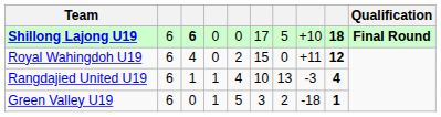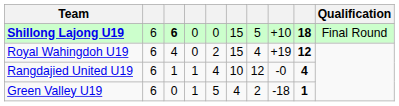Shillong Lajong U19 | column 6: 17 -> 15
Shillong Lajong U19 | Qualification: bold -> normal
Royal Wahingdoh U19 | column 7: 0 -> 4
Royal Wahingdoh U19 | column 8: +11 -> +19
Rangdajied United U19 | column 7: 13 -> 12
Rangdajied United U19 | column 8: -3 -> -0
Green Valley U19 | column 6: 3 -> 4
